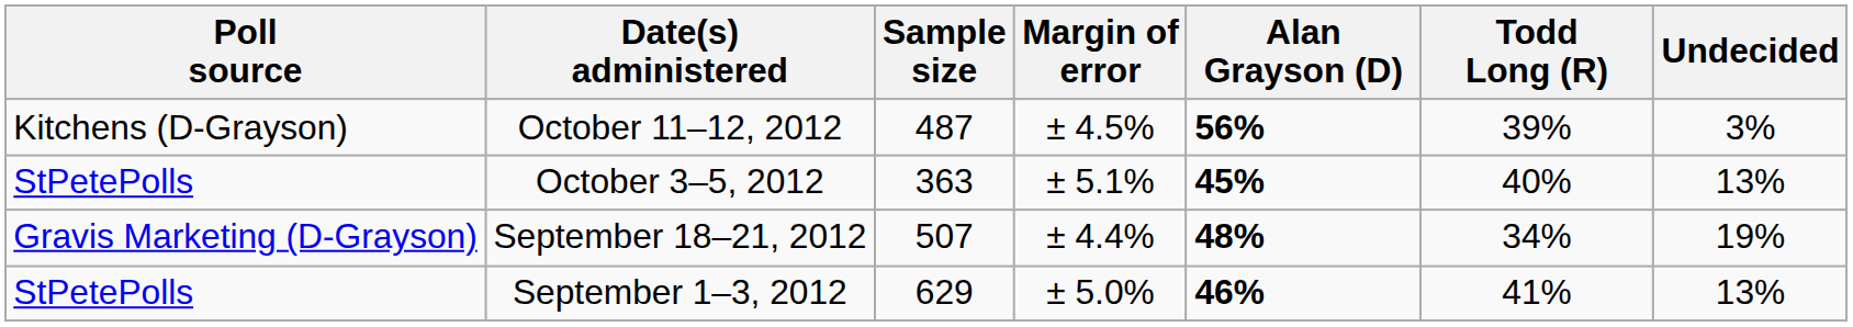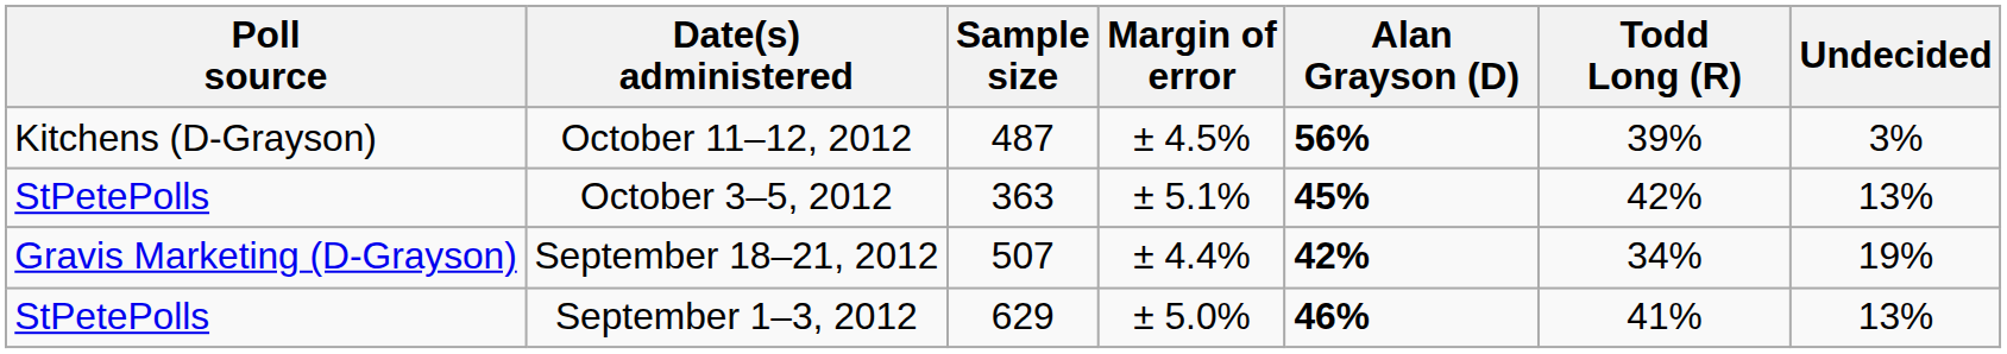October 3–5, 2012 | Todd Long (R): 40% -> 42%
September 18–21, 2012 | Alan Grayson (D): 48% -> 42%
